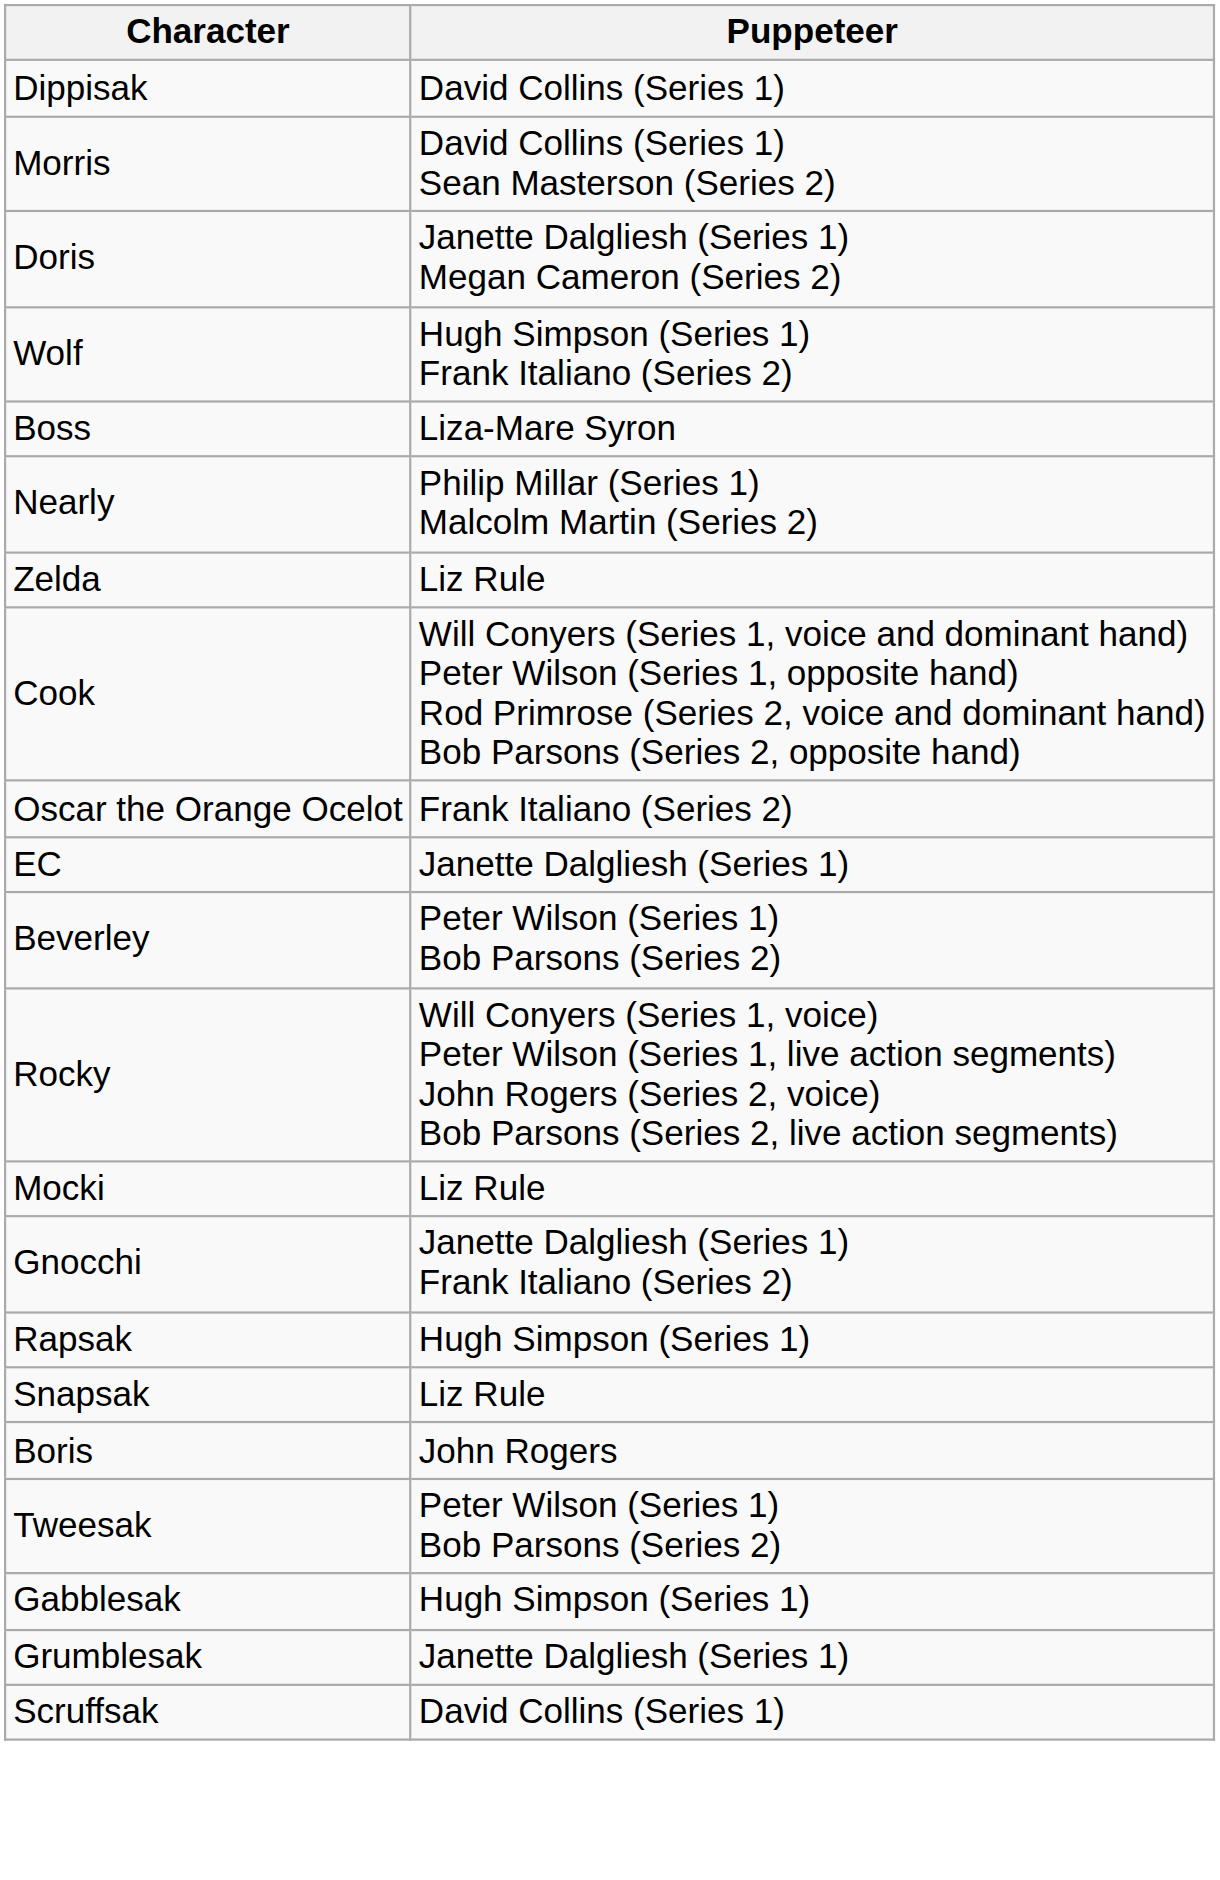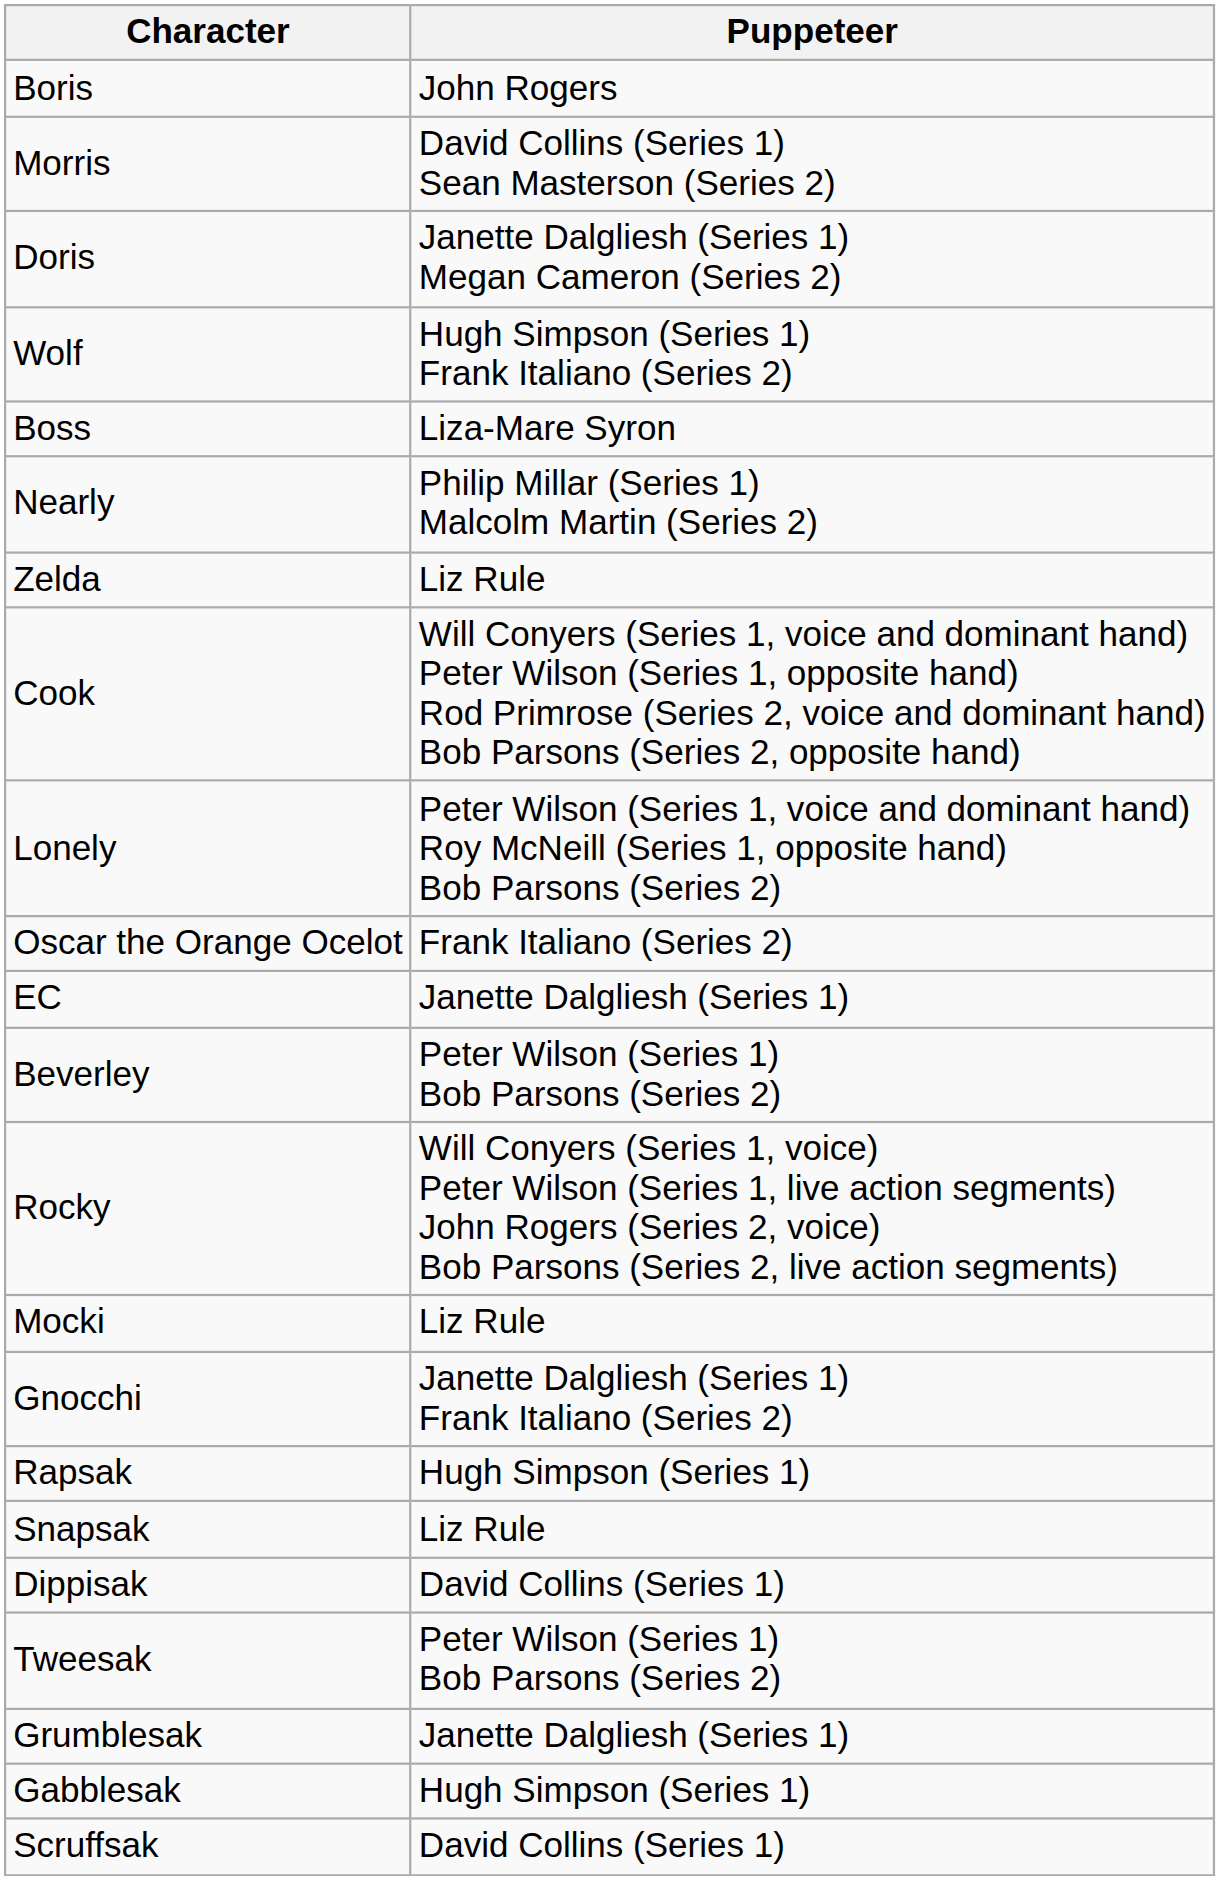rows swapped: Boris <-> Dippisak
+ row: Lonely | Peter Wilson (Series 1, voice and dominant hand) Roy McNeill (Series 1, opposite hand) Bob Parsons (Series 2)
rows swapped: Grumblesak <-> Gabblesak
